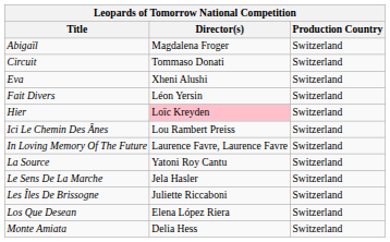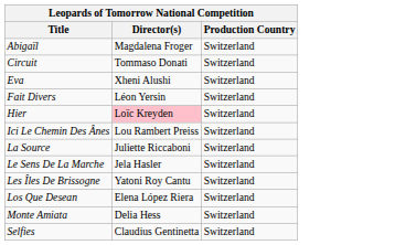- row: In Loving Memory Of The Future | Laurence Favre, Laurence Favre | Switzerland
La Source | Director(s): Yatoni Roy Cantu -> Juliette Riccaboni
Les Îles De Brissogne | Director(s): Juliette Riccaboni -> Yatoni Roy Cantu
+ row: Selfies | Claudius Gentinetta | Switzerland
